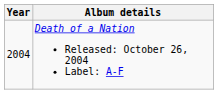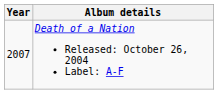Death of a Nation Released: October 26, 2004 Label: A-F | Year: 2004 -> 2007
